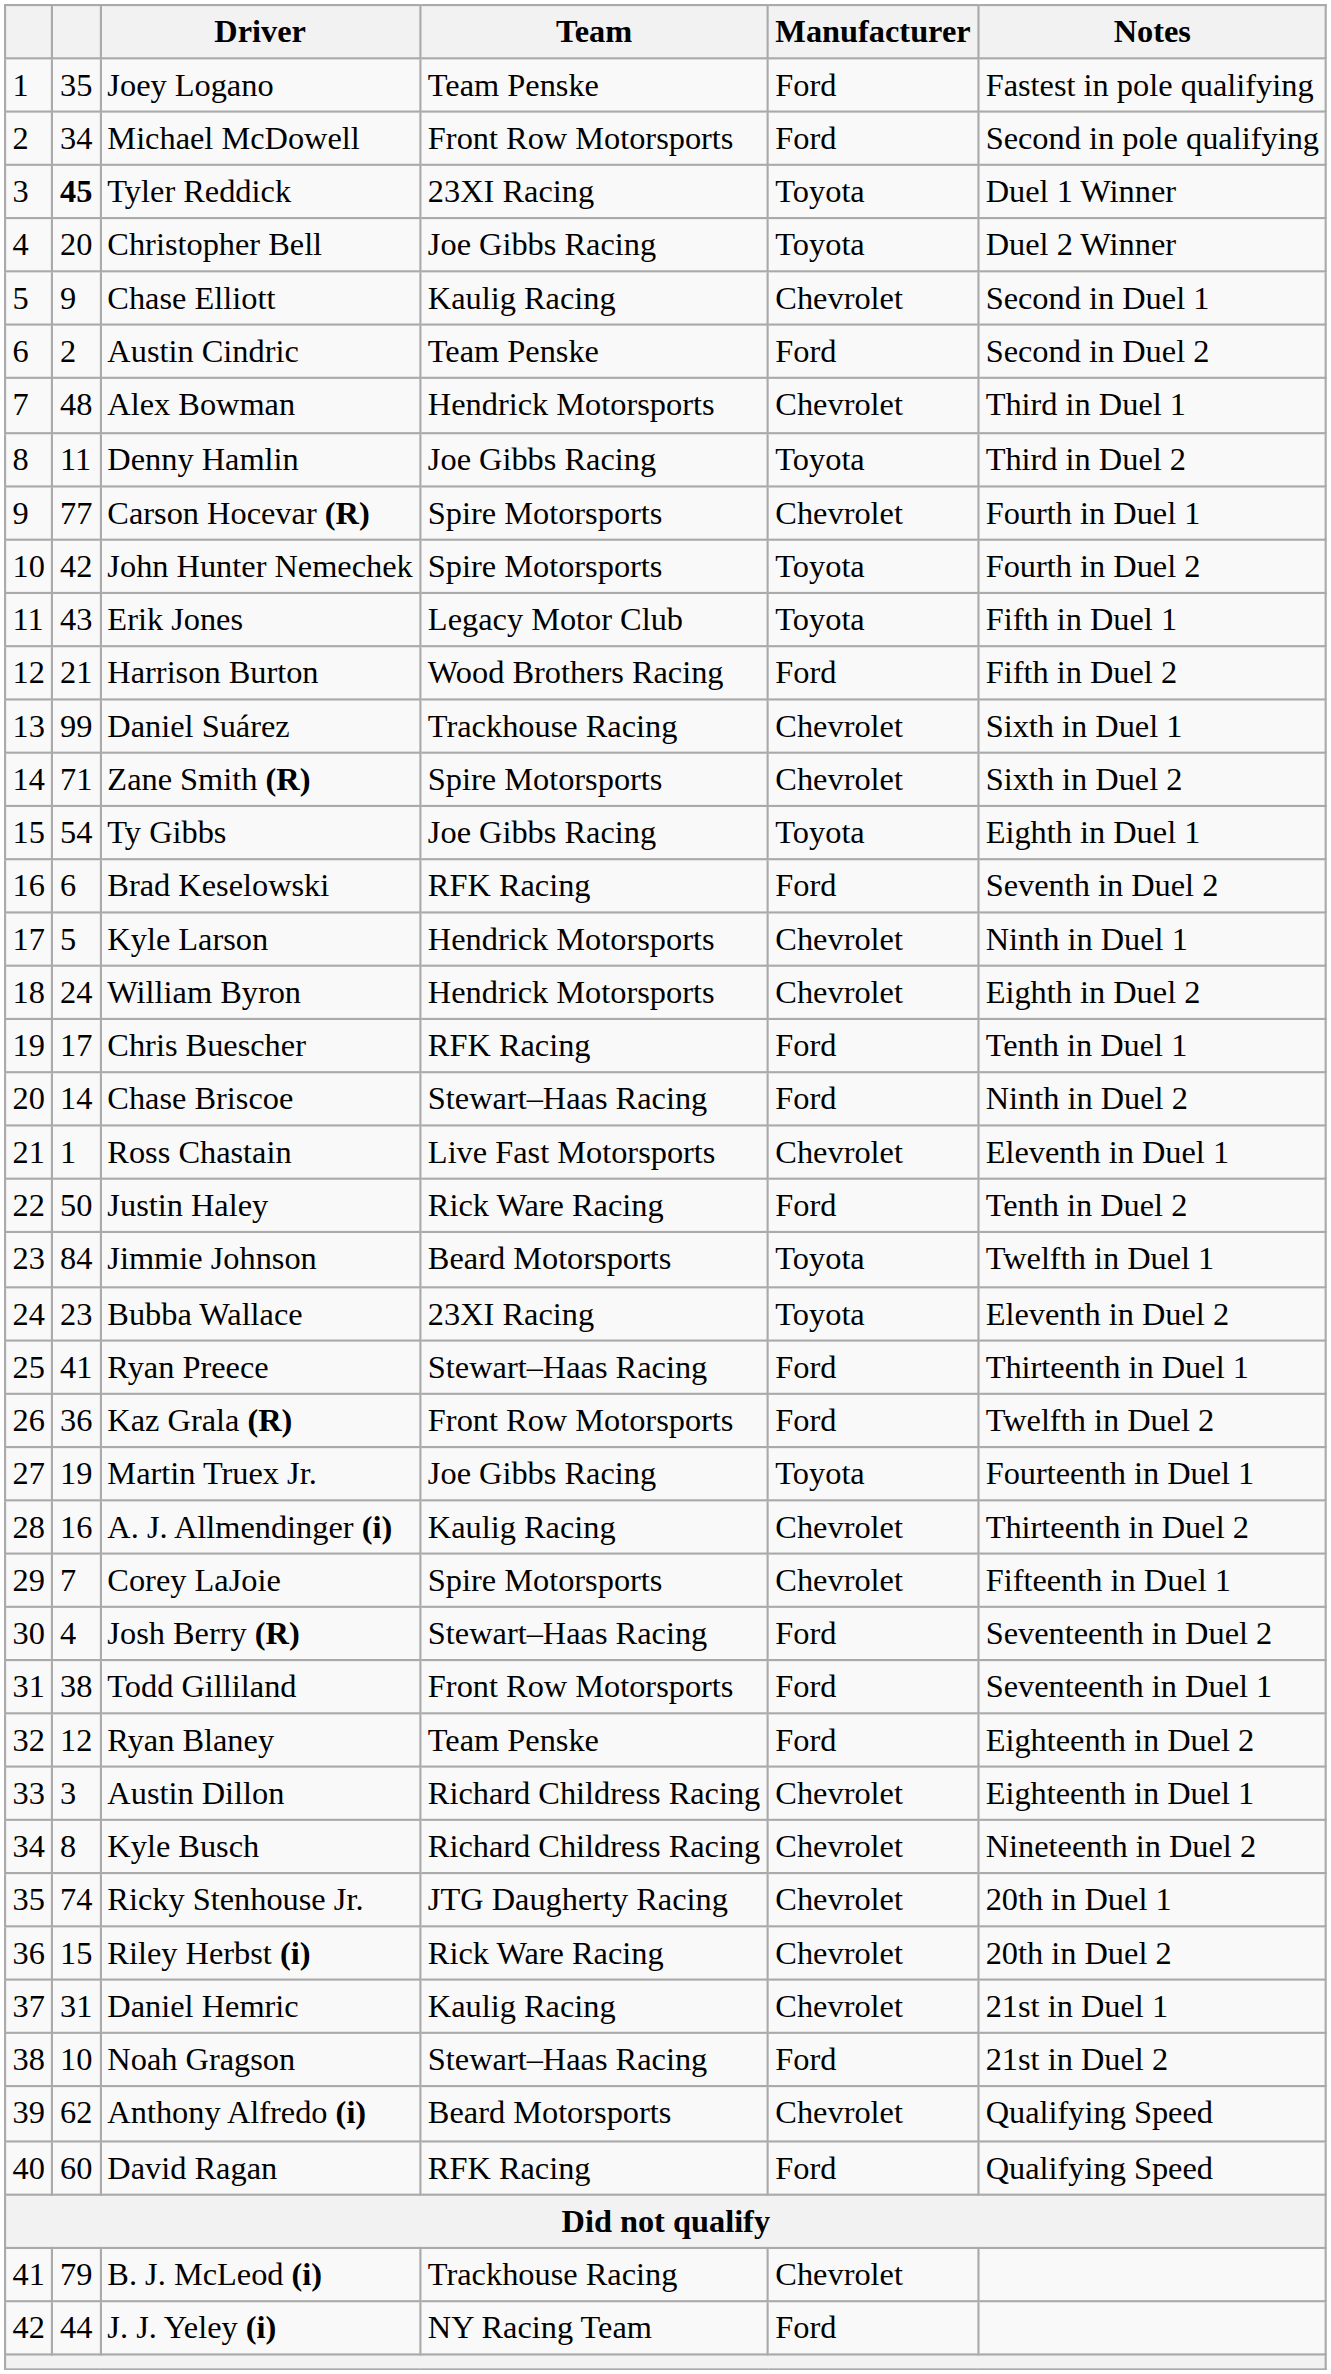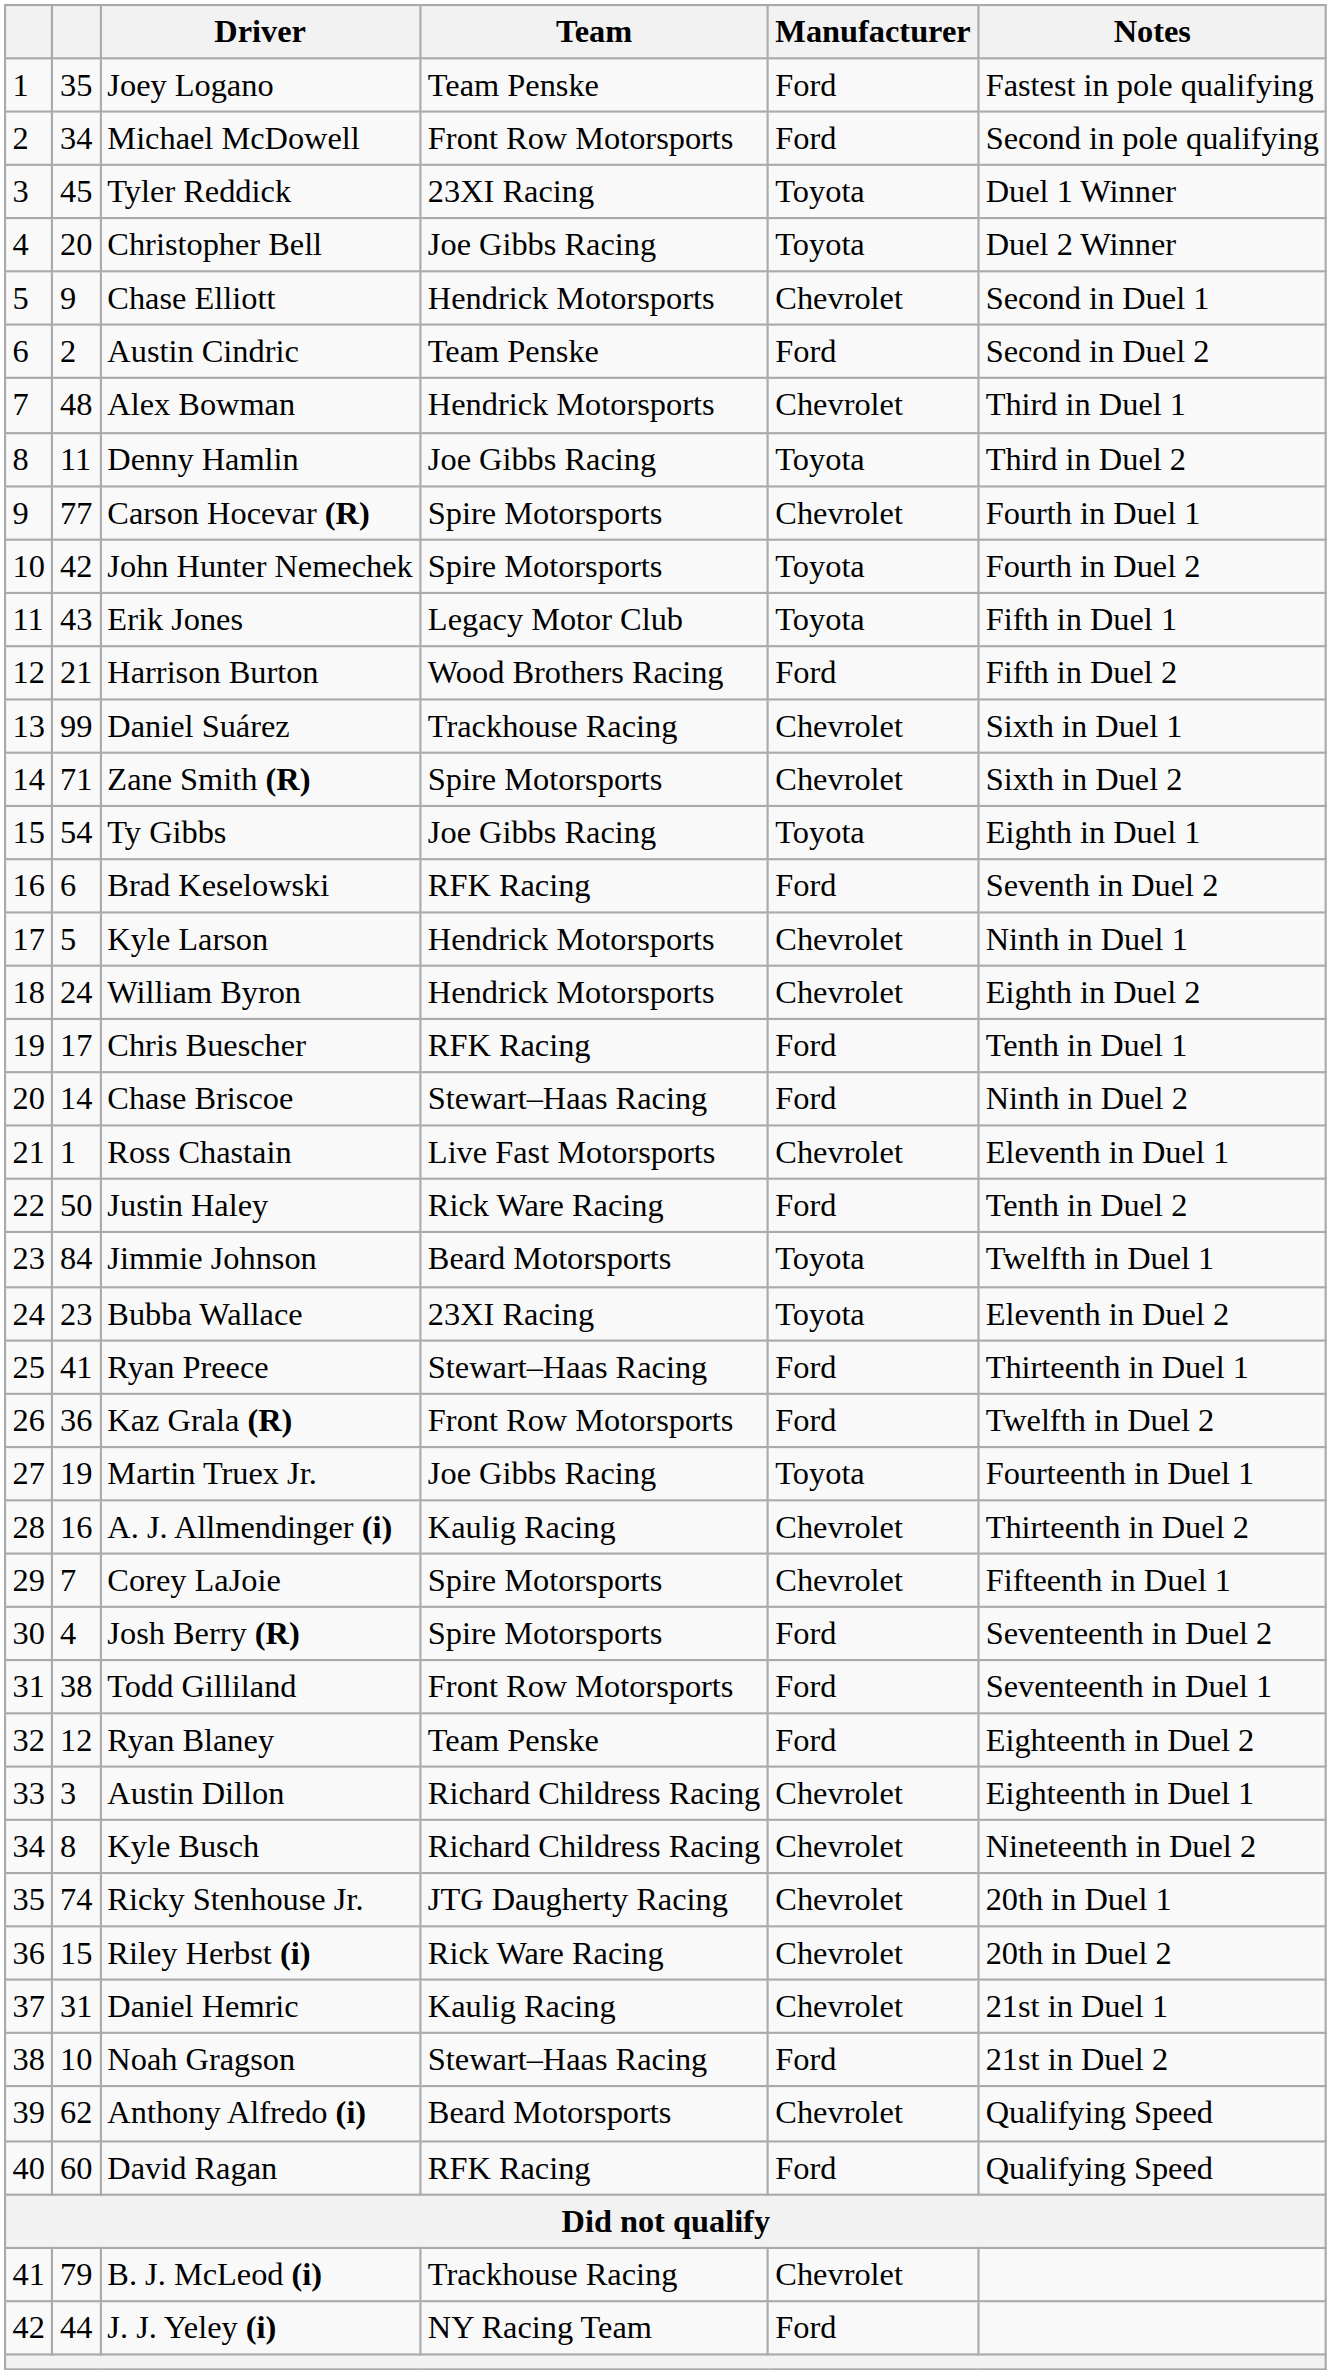Tyler Reddick | column 2: bold -> normal
Chase Elliott | Team: Kaulig Racing -> Hendrick Motorsports
Josh Berry (R) | Team: Stewart–Haas Racing -> Spire Motorsports
